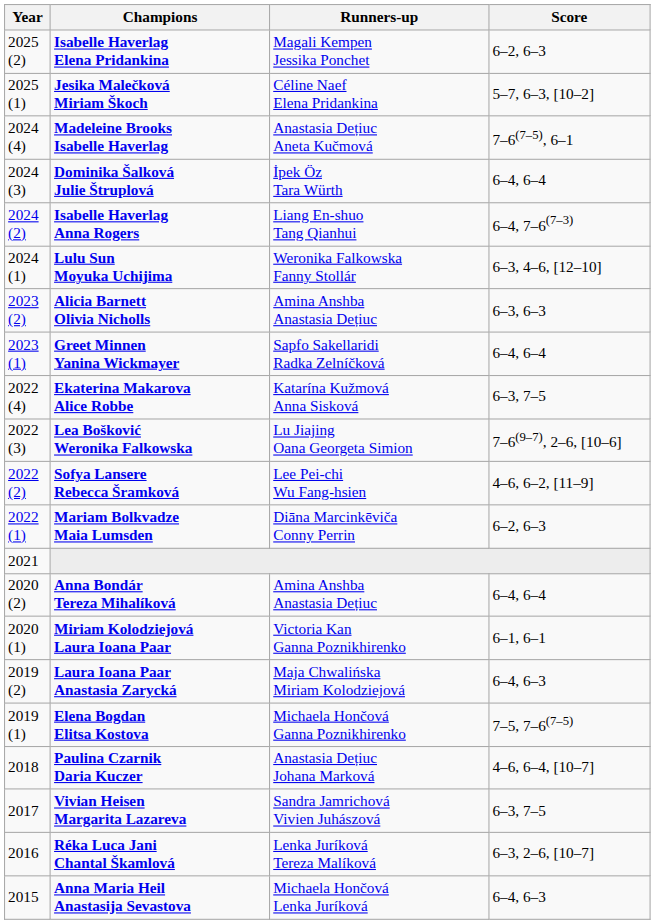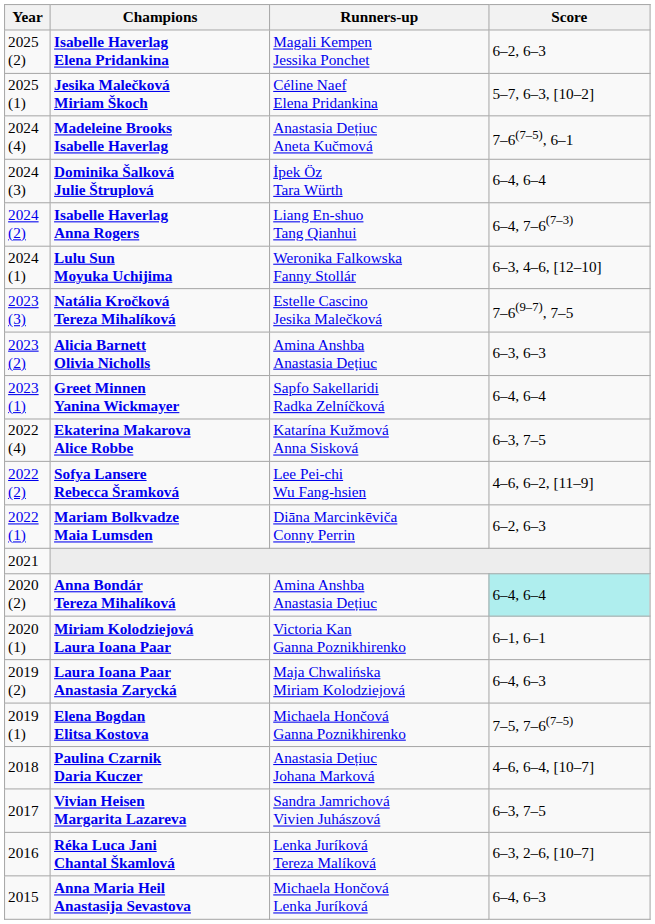+ row: 2023 (3) | Natália Kročková Tereza Mihalíková | Estelle Cascino Jesika Malečková | 7–6(9–7), 7–5
- row: 2022 (3) | Lea Bošković Weronika Falkowska | Lu Jiajing Oana Georgeta Simion | 7–6(9–7), 2–6, [10–6]
Anna Bondár Tereza Mihalíková | Score: no background -> paleturquoise background
